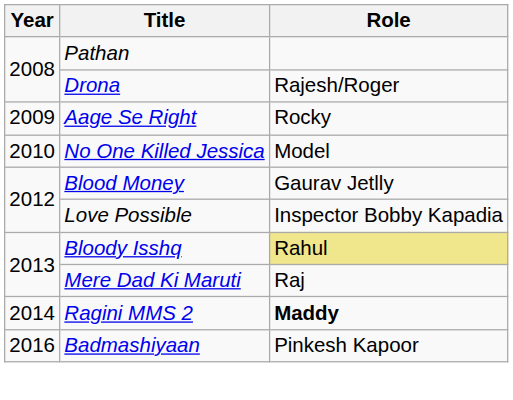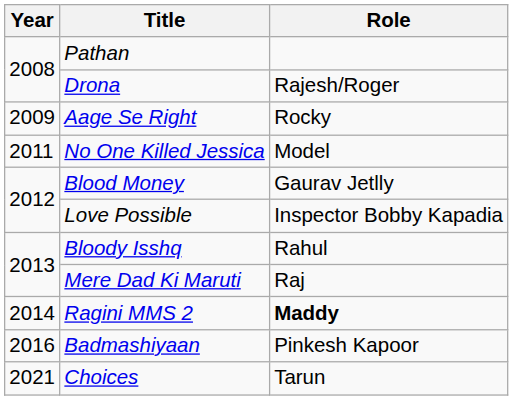No One Killed Jessica | Year: 2010 -> 2011
Bloody Isshq | Role: khaki background -> no background
+ row: 2021 | Choices | Tarun
